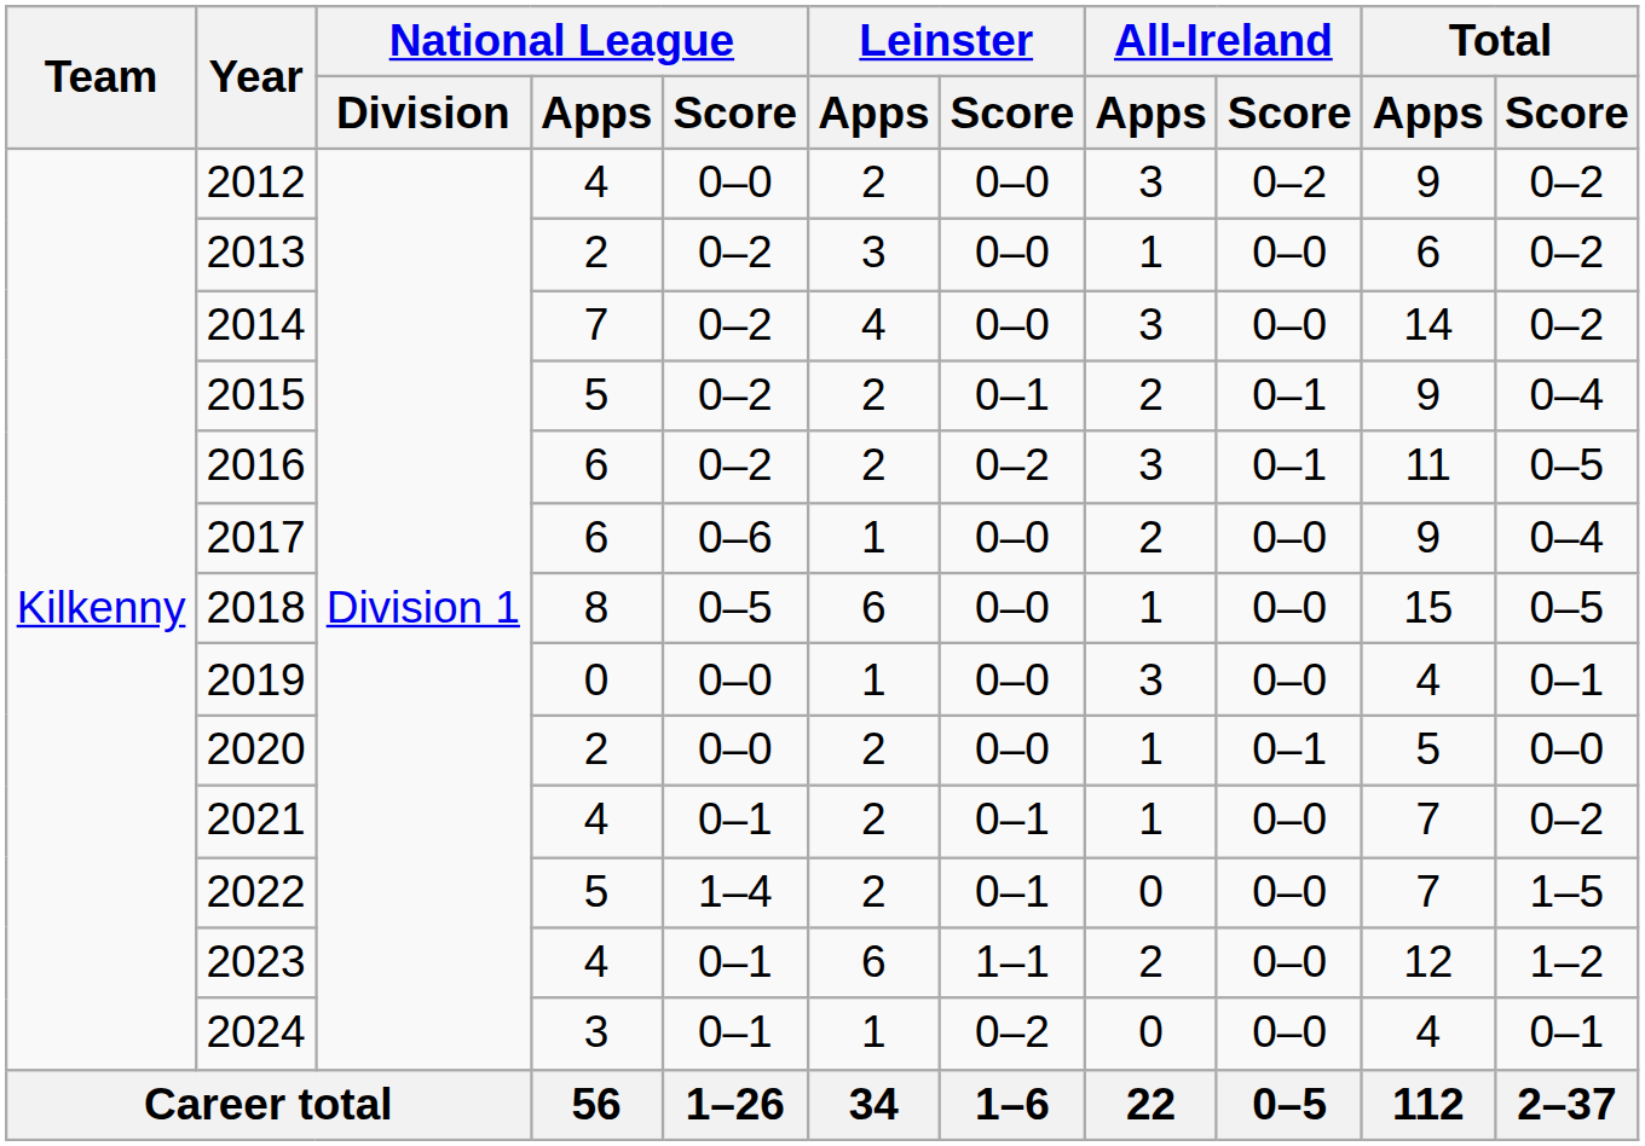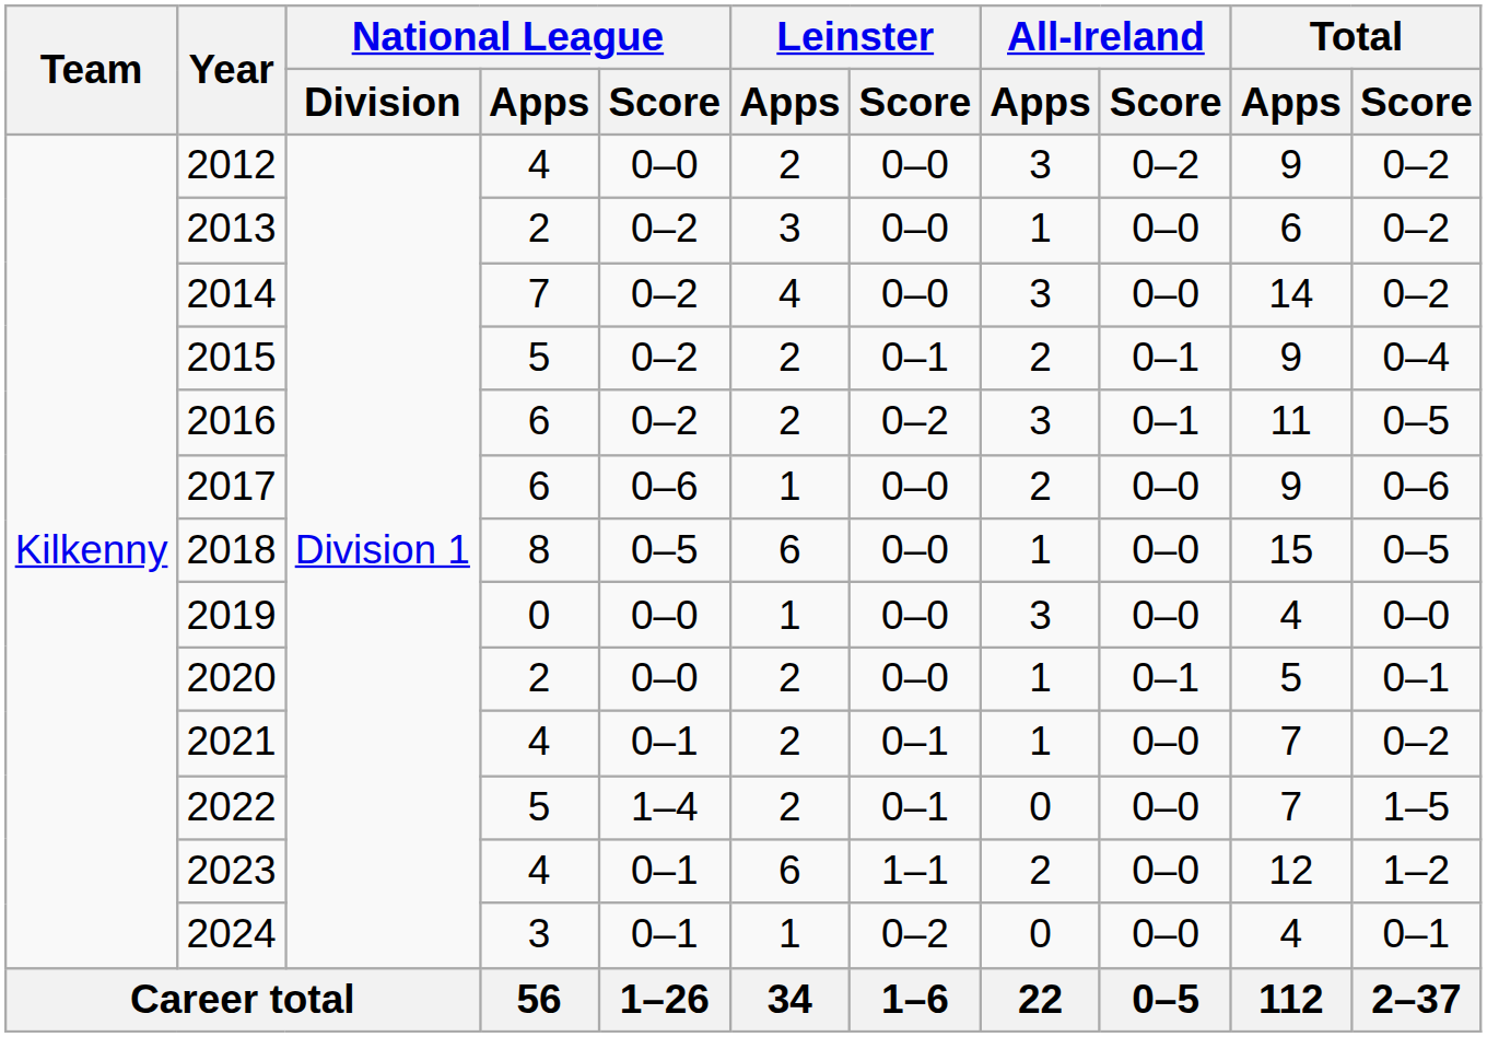2017 | Total / Score: 0–4 -> 0–6
2019 | Total / Score: 0–1 -> 0–0
2020 | Total / Score: 0–0 -> 0–1
